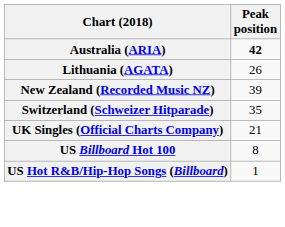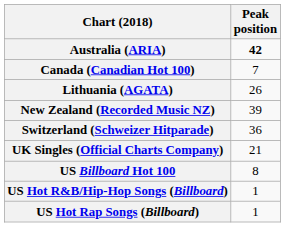+ row: Canada (Canadian Hot 100) | 7
Switzerland (Schweizer Hitparade) | Peak position: 35 -> 36
+ row: US Hot Rap Songs (Billboard) | 1
